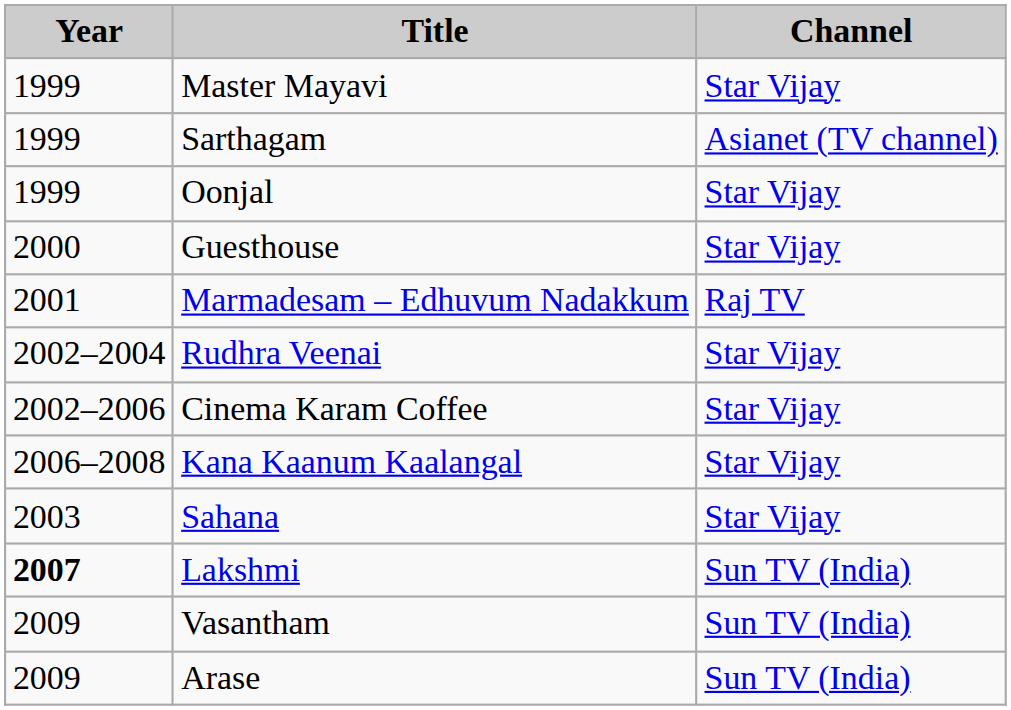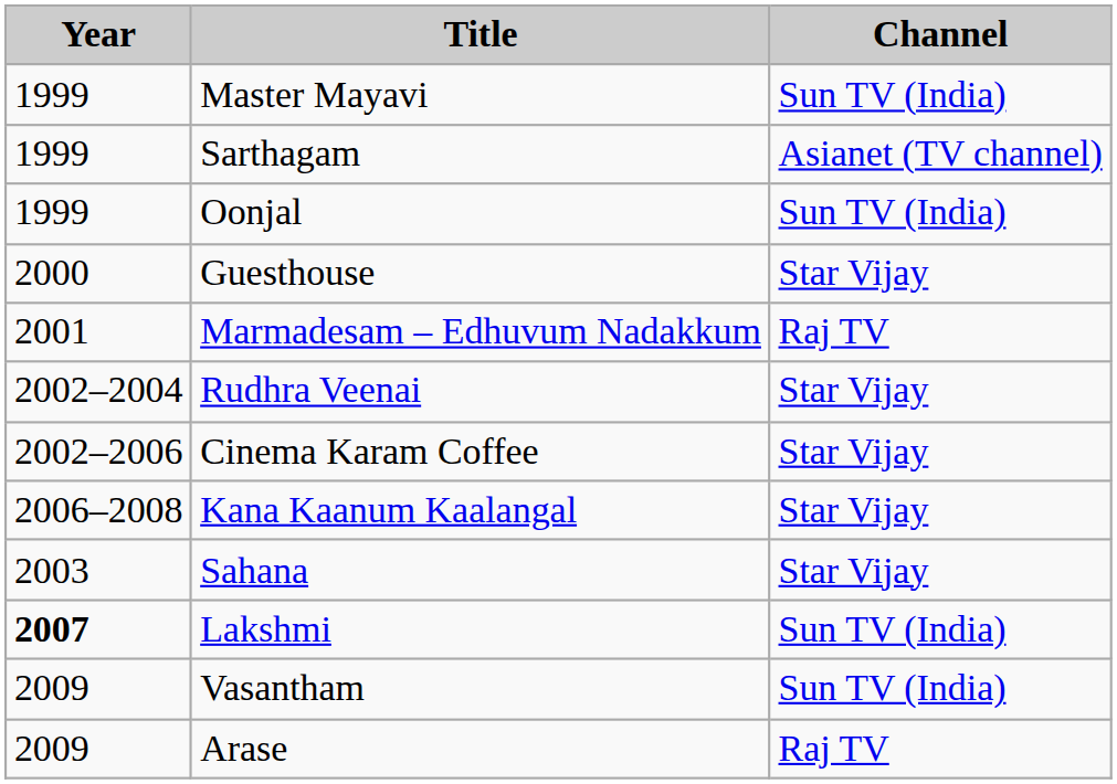Master Mayavi | Channel: Star Vijay -> Sun TV (India)
Oonjal | Channel: Star Vijay -> Sun TV (India)
Arase | Channel: Sun TV (India) -> Raj TV
